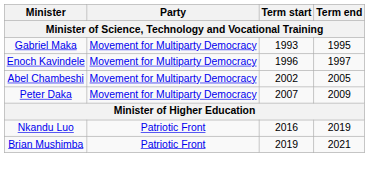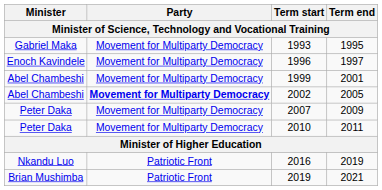+ row: Abel Chambeshi | Movement for Multiparty Democracy | 1999 | 2001
2002 | Party: normal -> bold
+ row: Peter Daka | Movement for Multiparty Democracy | 2010 | 2011
